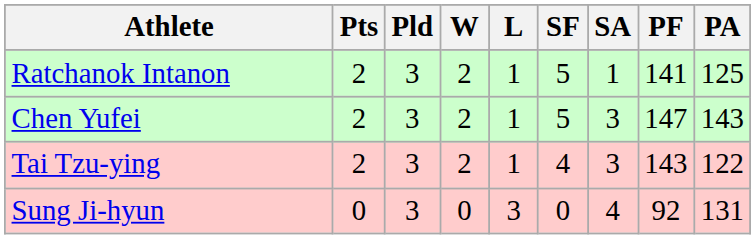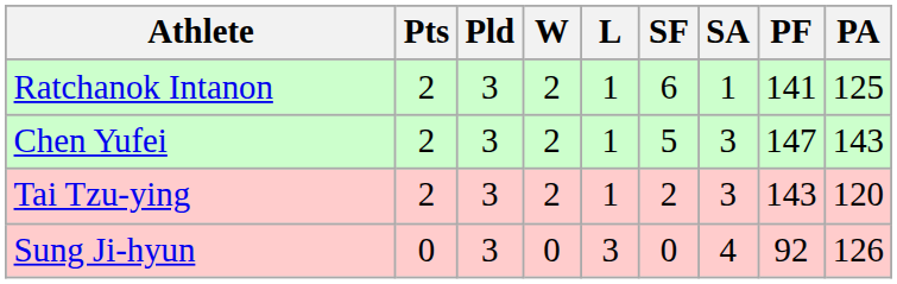Ratchanok Intanon | SF: 5 -> 6
Tai Tzu-ying | SF: 4 -> 2
Tai Tzu-ying | PA: 122 -> 120
Sung Ji-hyun | PA: 131 -> 126
